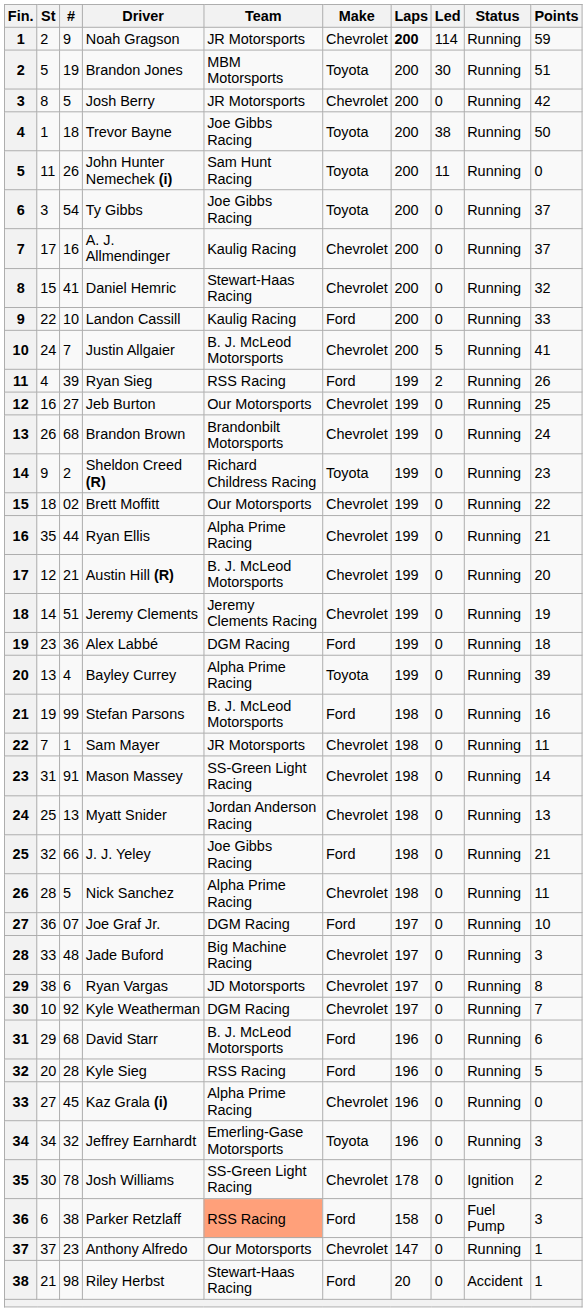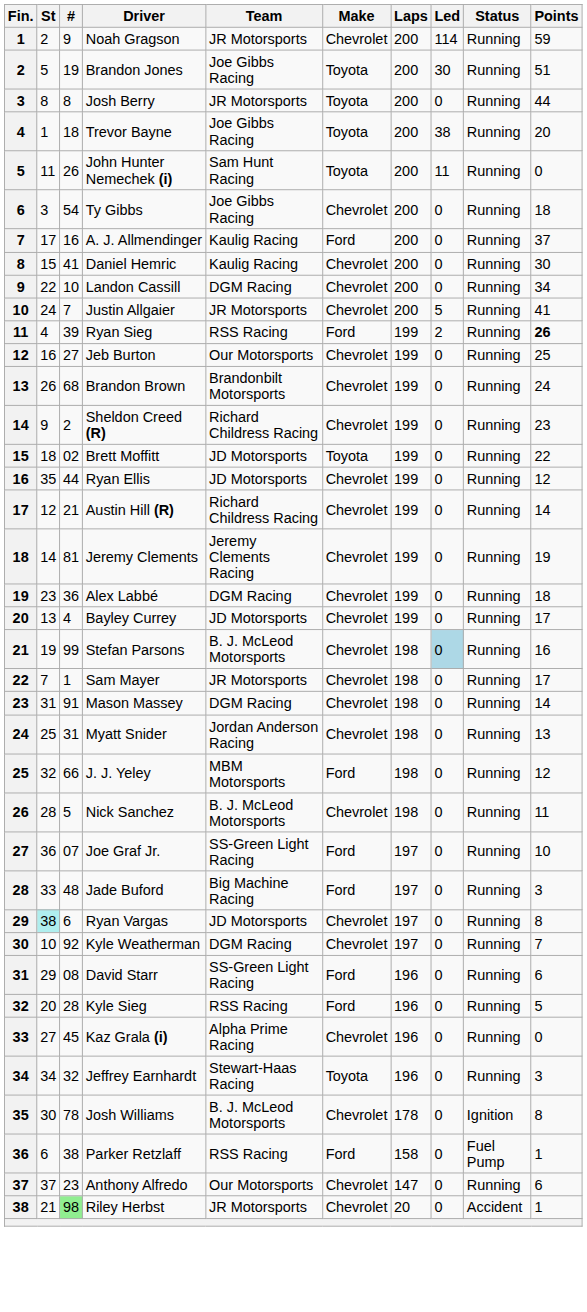Noah Gragson | Laps: bold -> normal
Brandon Jones | Team: MBM Motorsports -> Joe Gibbs Racing
Josh Berry | #: 5 -> 8
Josh Berry | Make: Chevrolet -> Toyota
Josh Berry | Points: 42 -> 44
Trevor Bayne | Points: 50 -> 20
Ty Gibbs | Make: Toyota -> Chevrolet
Ty Gibbs | Points: 37 -> 18
A. J. Allmendinger | Make: Chevrolet -> Ford
Daniel Hemric | Team: Stewart-Haas Racing -> Kaulig Racing
Daniel Hemric | Points: 32 -> 30
Landon Cassill | Team: Kaulig Racing -> DGM Racing
Landon Cassill | Make: Ford -> Chevrolet
Landon Cassill | Points: 33 -> 34
Justin Allgaier | Team: B. J. McLeod Motorsports -> JR Motorsports
Ryan Sieg | Points: normal -> bold
Sheldon Creed (R) | Make: Toyota -> Chevrolet
Brett Moffitt | Team: Our Motorsports -> JD Motorsports
Brett Moffitt | Make: Chevrolet -> Toyota
Ryan Ellis | Team: Alpha Prime Racing -> JD Motorsports
Ryan Ellis | Points: 21 -> 12
Austin Hill (R) | Team: B. J. McLeod Motorsports -> Richard Childress Racing
Austin Hill (R) | Points: 20 -> 14
Jeremy Clements | #: 51 -> 81
Alex Labbé | Make: Ford -> Chevrolet
Bayley Currey | Team: Alpha Prime Racing -> JD Motorsports
Bayley Currey | Make: Toyota -> Chevrolet
Bayley Currey | Points: 39 -> 17
Stefan Parsons | Make: Ford -> Chevrolet
Stefan Parsons | Led: no background -> lightblue background
Sam Mayer | Points: 11 -> 17
Mason Massey | Team: SS-Green Light Racing -> DGM Racing
Myatt Snider | #: 13 -> 31
J. J. Yeley | Team: Joe Gibbs Racing -> MBM Motorsports
J. J. Yeley | Points: 21 -> 12
Nick Sanchez | Team: Alpha Prime Racing -> B. J. McLeod Motorsports
Joe Graf Jr. | Team: DGM Racing -> SS-Green Light Racing
Jade Buford | Make: Chevrolet -> Ford
Ryan Vargas | St: no background -> paleturquoise background
David Starr | #: 68 -> 08
David Starr | Team: B. J. McLeod Motorsports -> SS-Green Light Racing
Jeffrey Earnhardt | Team: Emerling-Gase Motorsports -> Stewart-Haas Racing
Josh Williams | Team: SS-Green Light Racing -> B. J. McLeod Motorsports
Josh Williams | Points: 2 -> 8
Parker Retzlaff | Team: lightsalmon background -> no background
Parker Retzlaff | Points: 3 -> 1
Anthony Alfredo | Points: 1 -> 6
Riley Herbst | #: no background -> lightgreen background
Riley Herbst | Team: Stewart-Haas Racing -> JR Motorsports
Riley Herbst | Make: Ford -> Chevrolet
